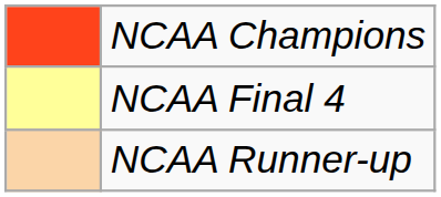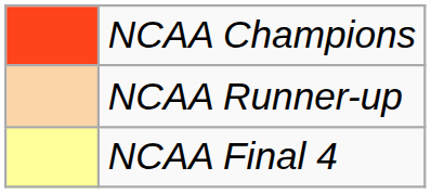rows swapped: NCAA Runner-up <-> NCAA Final 4
